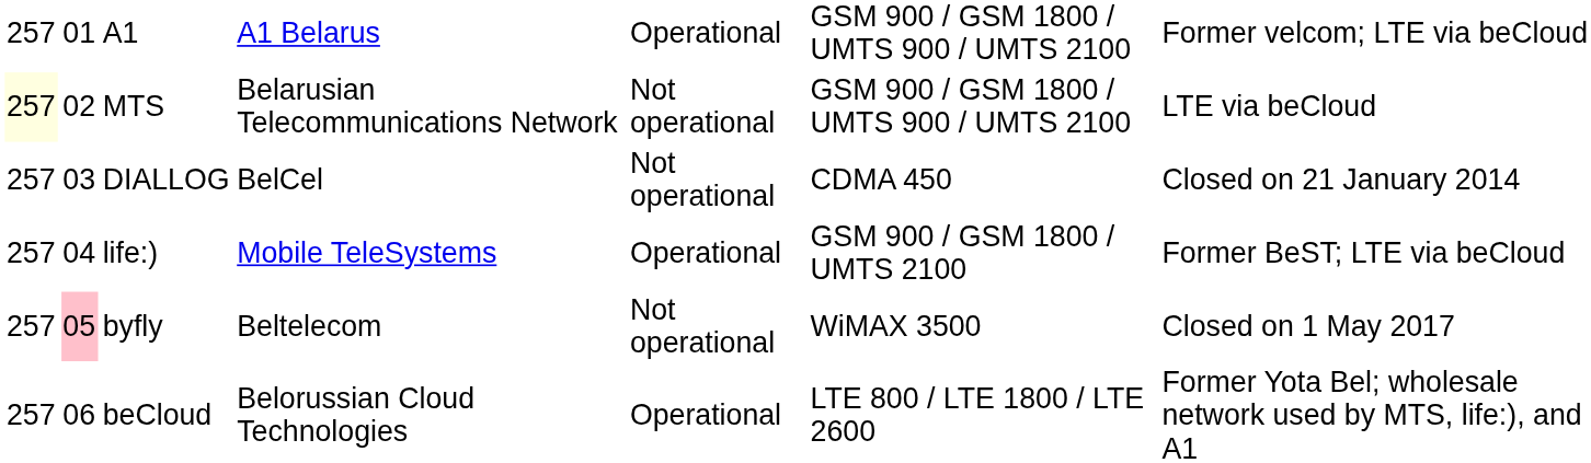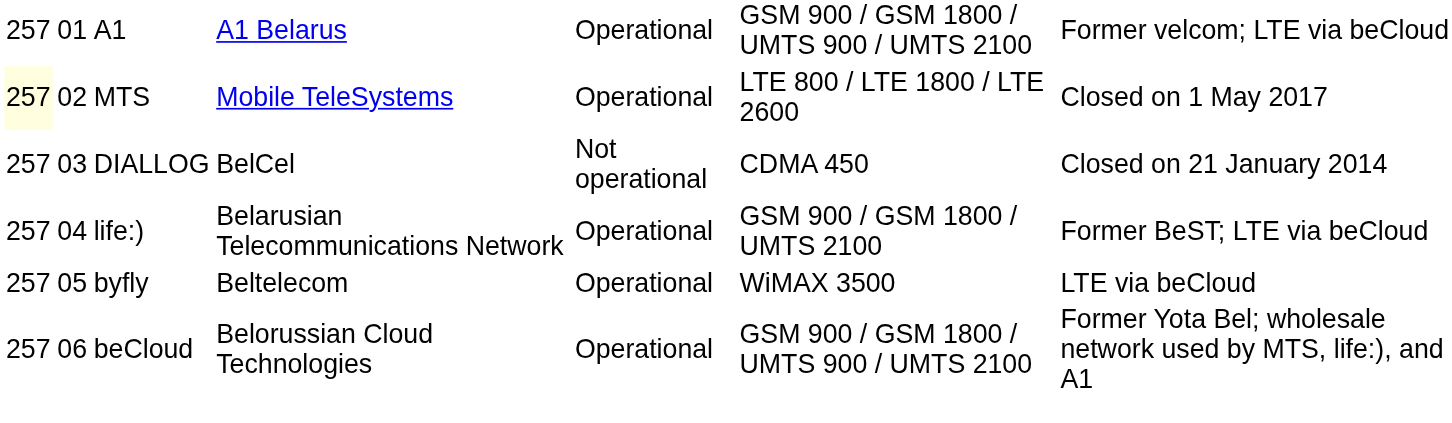MTS | column 4: Belarusian Telecommunications Network -> Mobile TeleSystems
MTS | column 5: Not operational -> Operational
MTS | column 6: GSM 900 / GSM 1800 / UMTS 900 / UMTS 2100 -> LTE 800 / LTE 1800 / LTE 2600
MTS | column 7: LTE via beCloud -> Closed on 1 May 2017
life:) | column 4: Mobile TeleSystems -> Belarusian Telecommunications Network
byfly | column 2: pink background -> no background
byfly | column 5: Not operational -> Operational
byfly | column 7: Closed on 1 May 2017 -> LTE via beCloud
beCloud | column 6: LTE 800 / LTE 1800 / LTE 2600 -> GSM 900 / GSM 1800 / UMTS 900 / UMTS 2100
